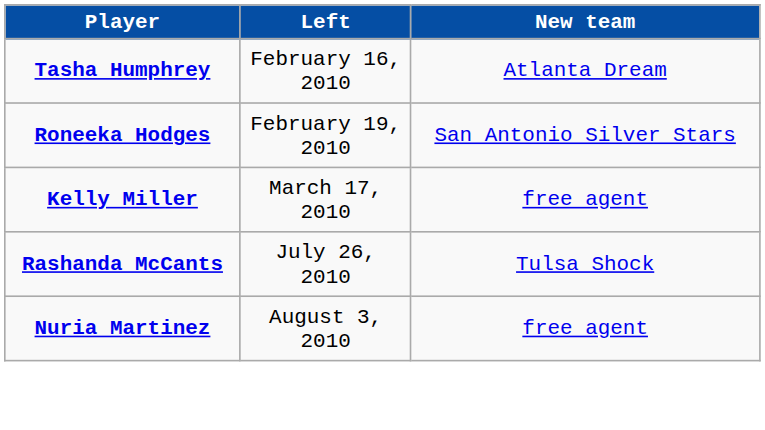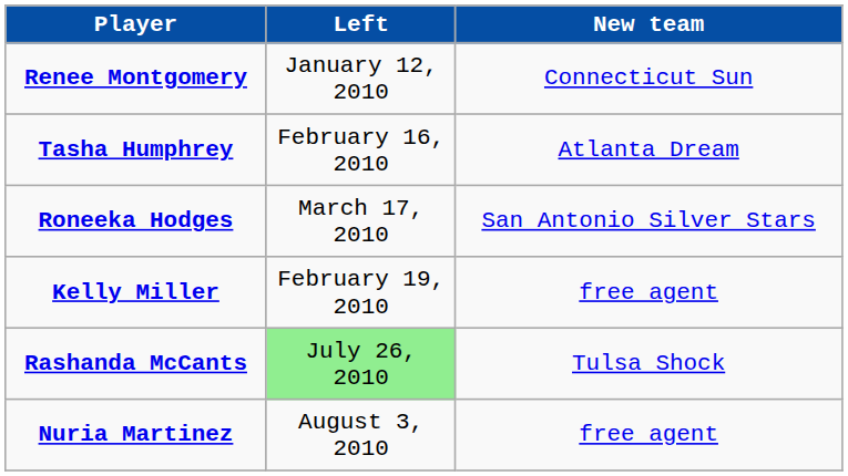+ row: Renee Montgomery | January 12, 2010 | Connecticut Sun
Roneeka Hodges | Left: February 19, 2010 -> March 17, 2010
Kelly Miller | Left: March 17, 2010 -> February 19, 2010
Rashanda McCants | Left: no background -> lightgreen background
